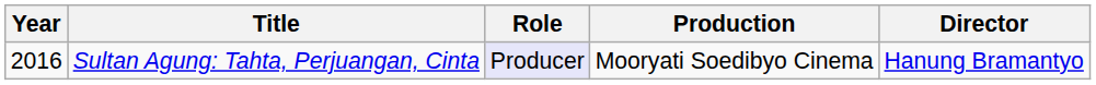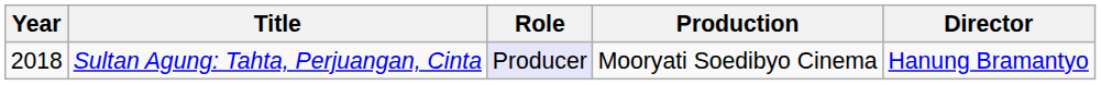Sultan Agung: Tahta, Perjuangan, Cinta | Year: 2016 -> 2018
